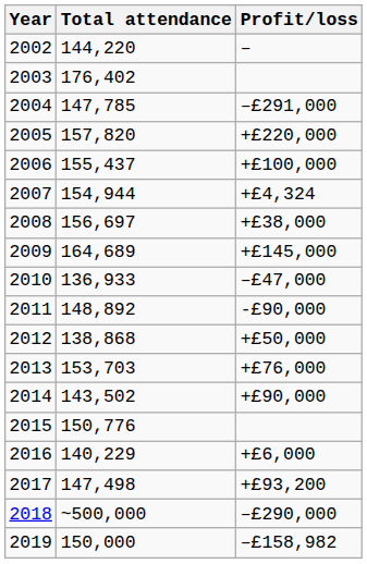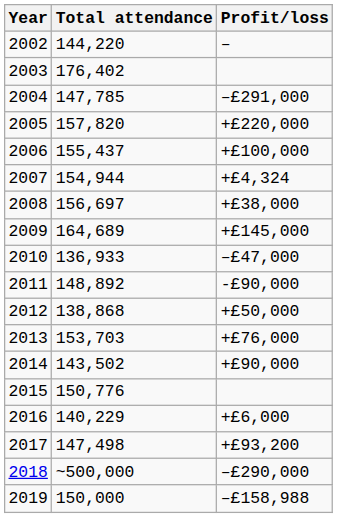2019 | Profit/loss: –£158,982 -> –£158,988
